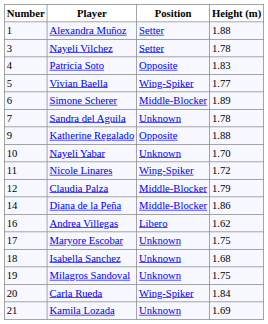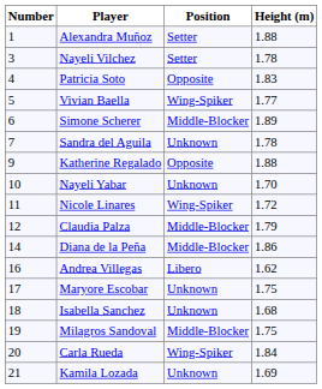Milagros Sandoval | Position: Unknown -> Middle-Blocker
